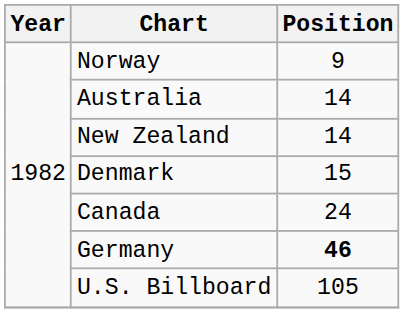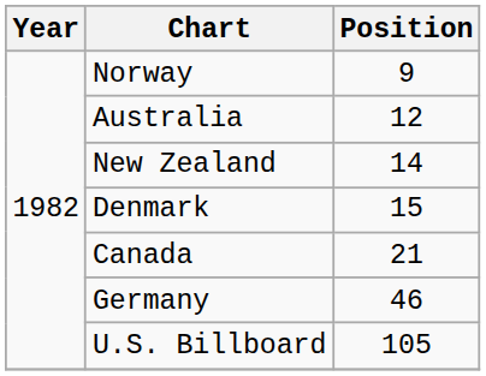Australia | Position: 14 -> 12
Canada | Position: 24 -> 21
Germany | Position: bold -> normal
